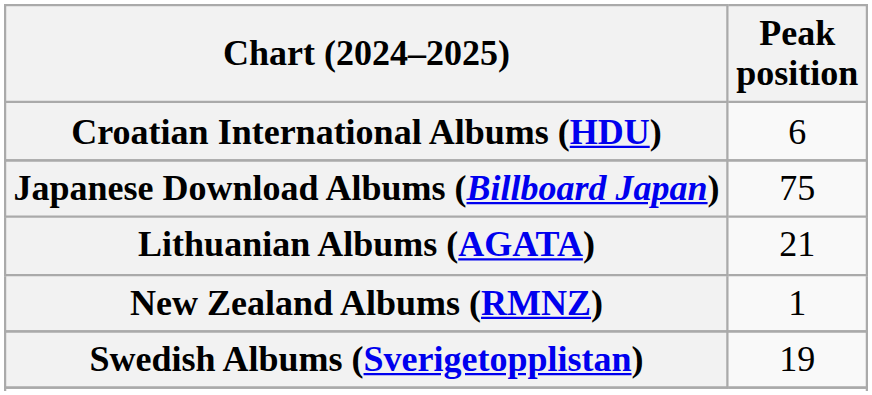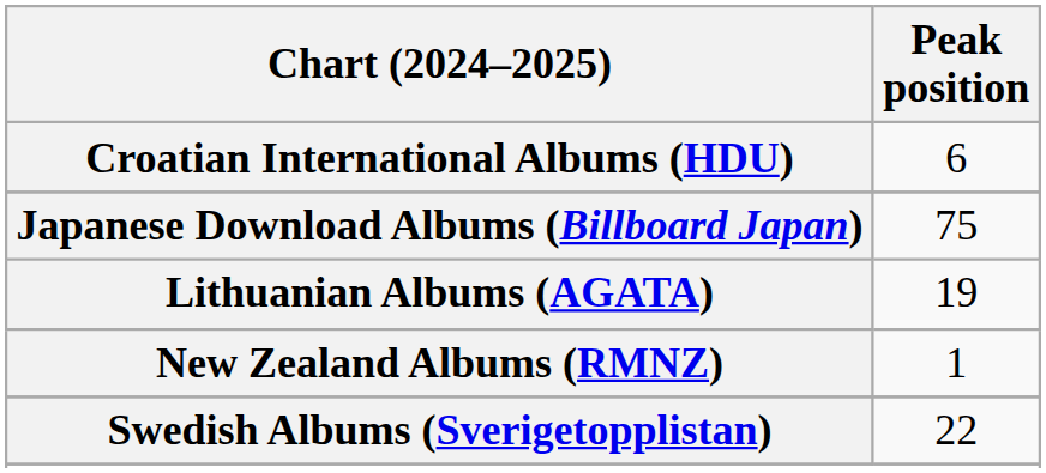Lithuanian Albums (AGATA) | Peak position: 21 -> 19
Swedish Albums (Sverigetopplistan) | Peak position: 19 -> 22
